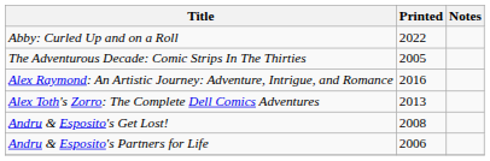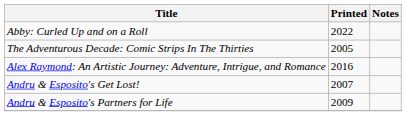- row: Alex Toth's Zorro: The Complete Dell Comics Adventures | 2013
Andru & Esposito's Get Lost! | Printed: 2008 -> 2007
Andru & Esposito's Partners for Life | Printed: 2006 -> 2009
